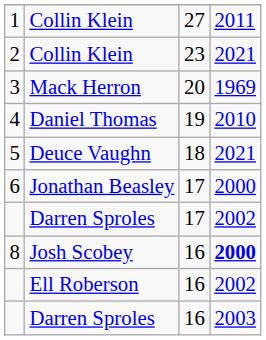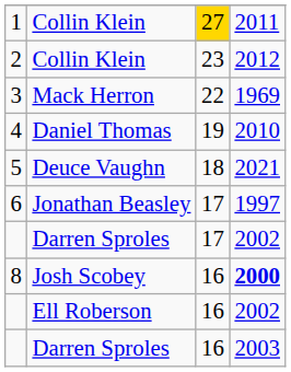1 | column 3: no background -> gold background
2 | column 4: 2021 -> 2012
3 | column 3: 20 -> 22
6 | column 4: 2000 -> 1997
